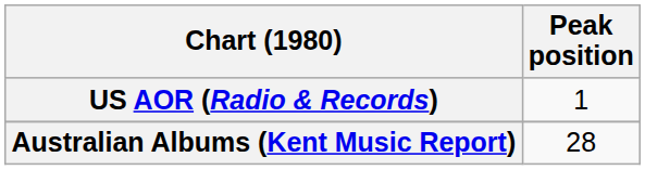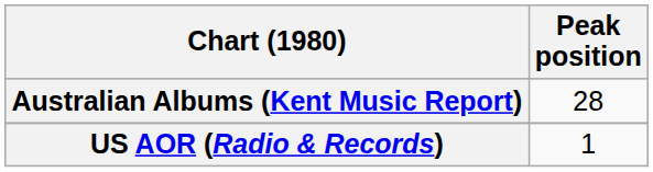rows swapped: Australian Albums (Kent Music Report) <-> US AOR (Radio & Records)
